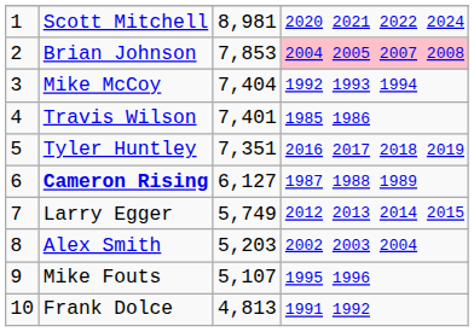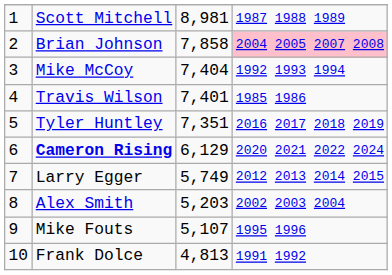Scott Mitchell | column 4: 2020 2021 2022 2024 -> 1987 1988 1989
Brian Johnson | column 3: 7,853 -> 7,858
Cameron Rising | column 3: 6,127 -> 6,129
Cameron Rising | column 4: 1987 1988 1989 -> 2020 2021 2022 2024
